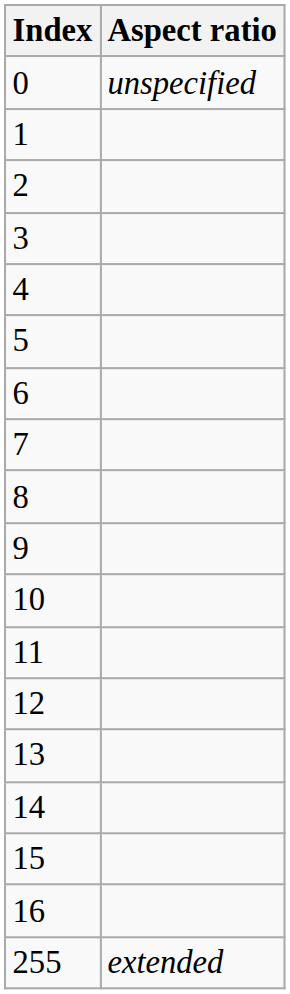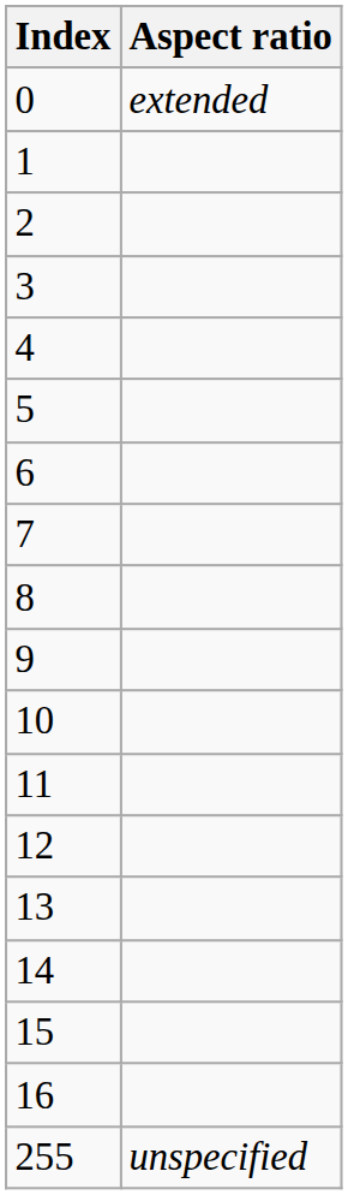0 | Aspect ratio: unspecified -> extended
255 | Aspect ratio: extended -> unspecified
